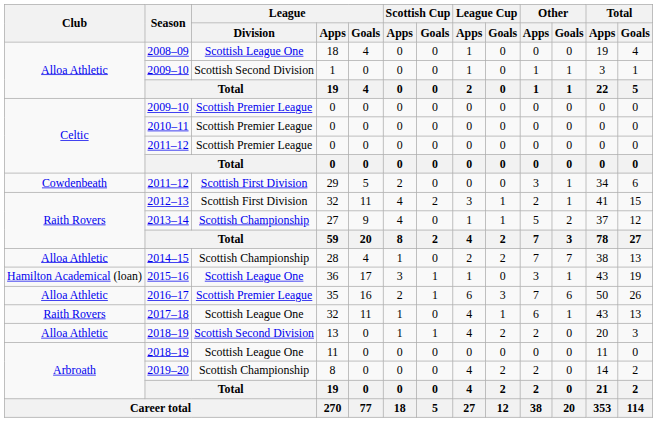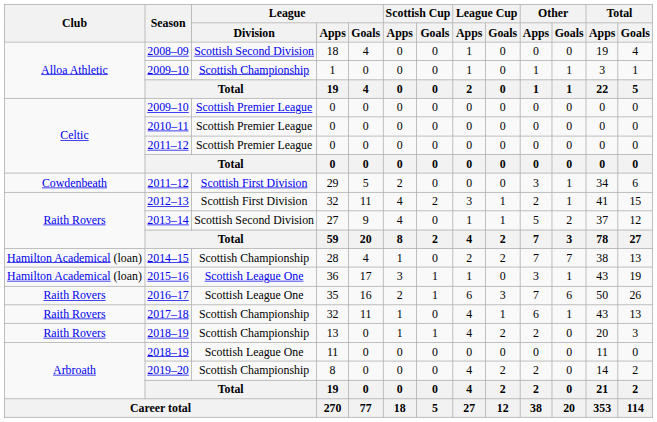2008–09 | League / Division: Scottish League One -> Scottish Second Division
2009–10 / 1 | League / Division: Scottish Second Division -> Scottish Championship
2013–14 | League / Division: Scottish Championship -> Scottish Second Division
2014–15 | Club: Alloa Athletic -> Hamilton Academical (loan)
2016–17 | Club: Alloa Athletic -> Raith Rovers
2016–17 | League / Division: Scottish Premier League -> Scottish League One
2017–18 | League / Division: Scottish League One -> Scottish Championship
2018–19 / 13 | Club: Alloa Athletic -> Raith Rovers
2018–19 / 13 | League / Division: Scottish Second Division -> Scottish Championship
